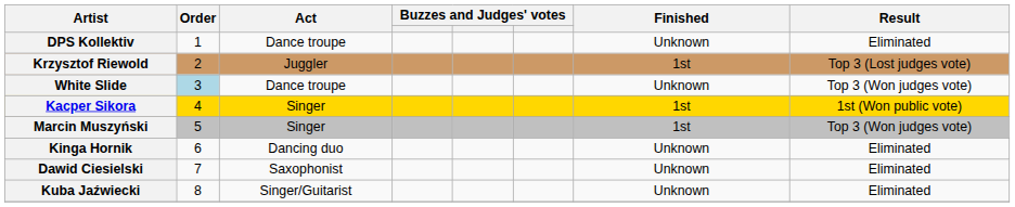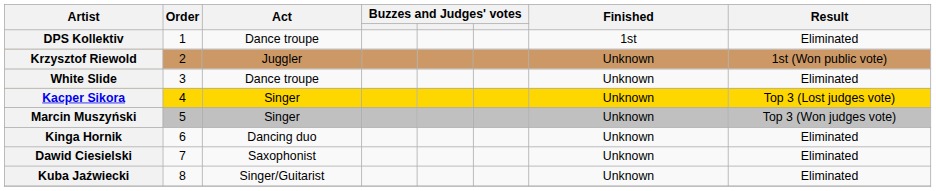DPS Kollektiv | Finished: Unknown -> 1st
Krzysztof Riewold | Finished: 1st -> Unknown
Krzysztof Riewold | Result: Top 3 (Lost judges vote) -> 1st (Won public vote)
White Slide | Order: lightblue background -> no background
White Slide | Result: Top 3 (Won judges vote) -> Eliminated
Kacper Sikora | Finished: 1st -> Unknown
Kacper Sikora | Result: 1st (Won public vote) -> Top 3 (Lost judges vote)
Marcin Muszyński | Finished: 1st -> Unknown
